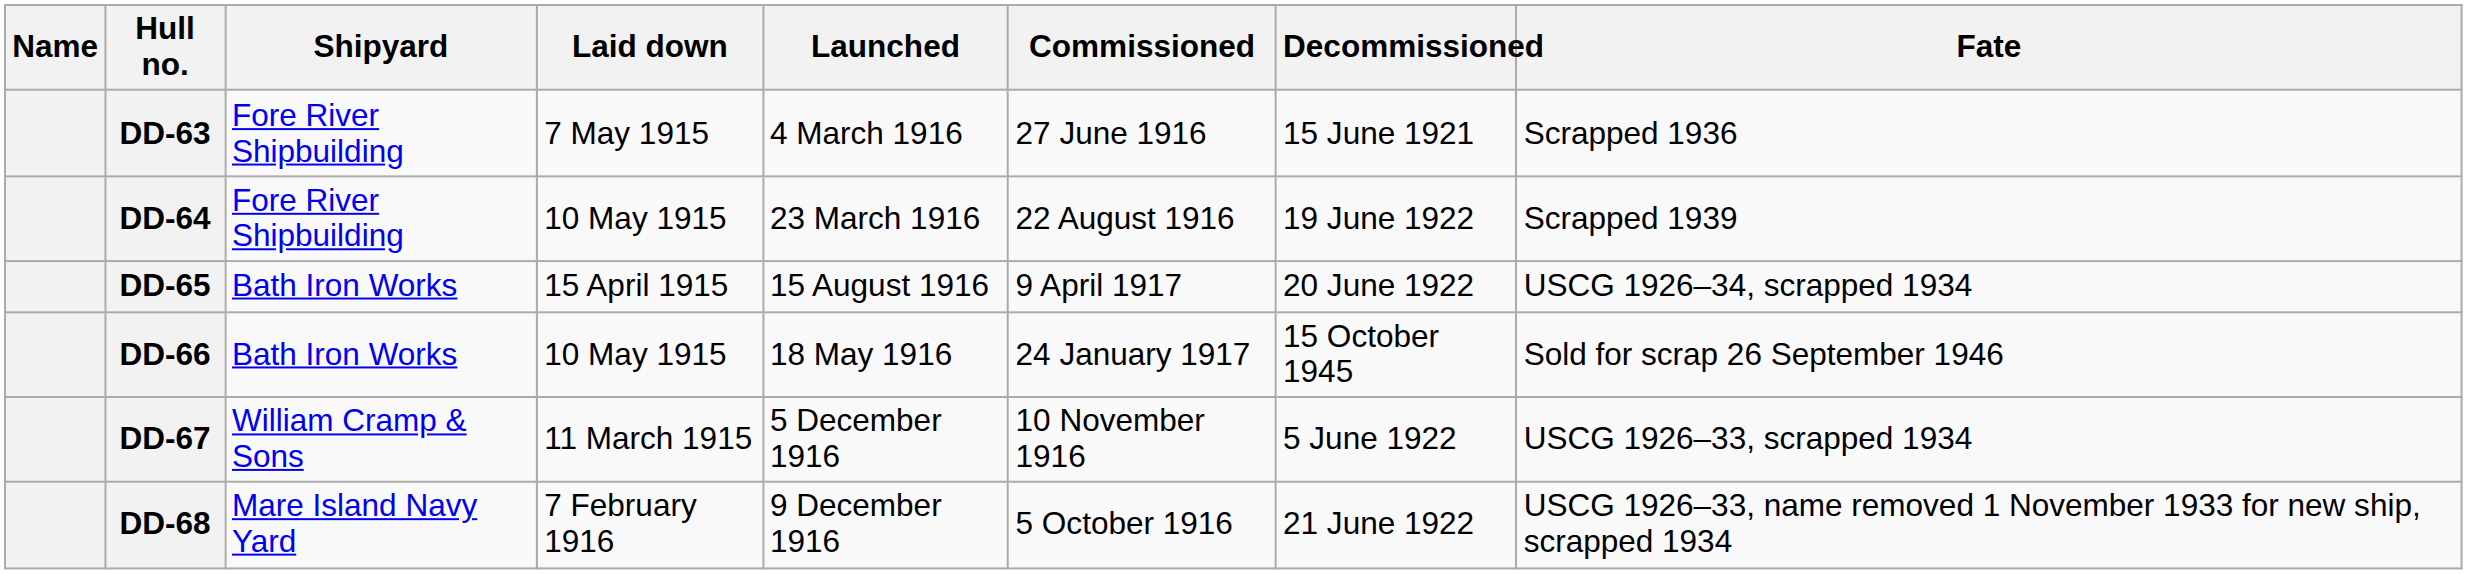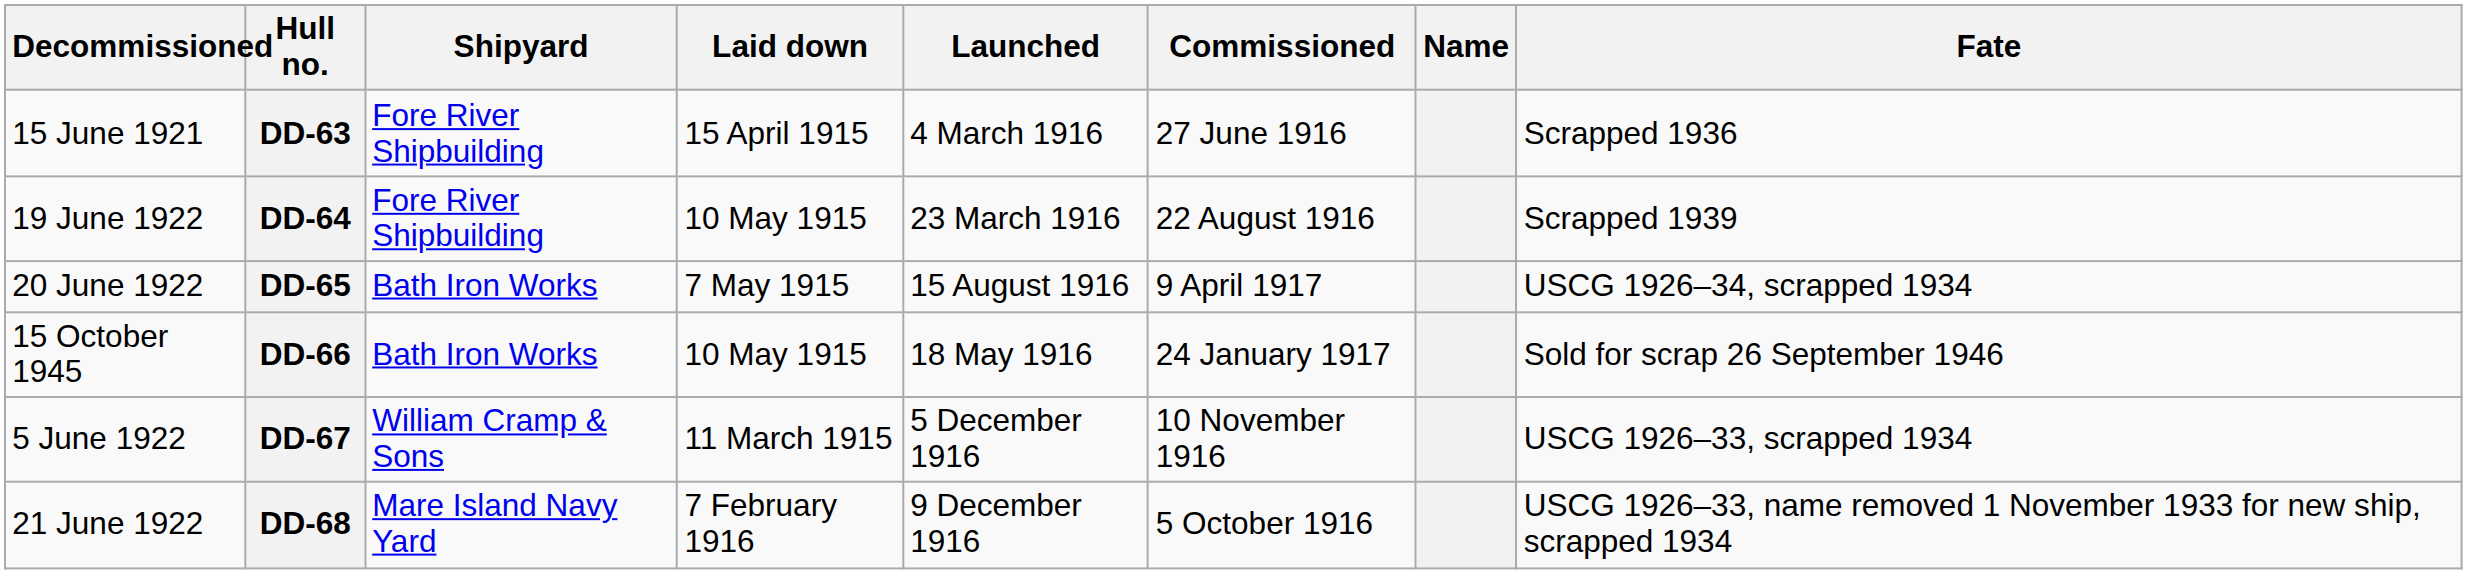columns swapped: Name <-> Decommissioned
DD-63 | Laid down: 7 May 1915 -> 15 April 1915
DD-65 | Laid down: 15 April 1915 -> 7 May 1915
